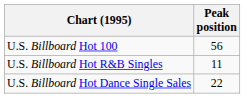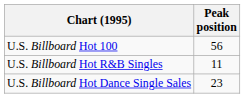U.S. Billboard Hot Dance Single Sales | Peak position: 22 -> 23
